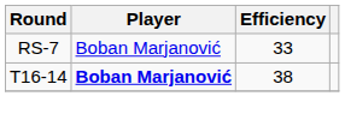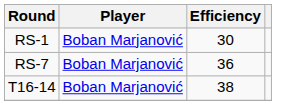+ row: RS-1 | Boban Marjanović | 30
RS-7 | Efficiency: 33 -> 36
T16-14 | Player: bold -> normal
